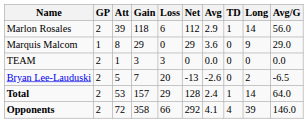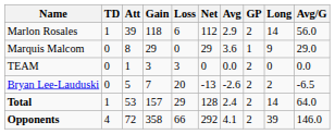columns swapped: GP <-> TD
